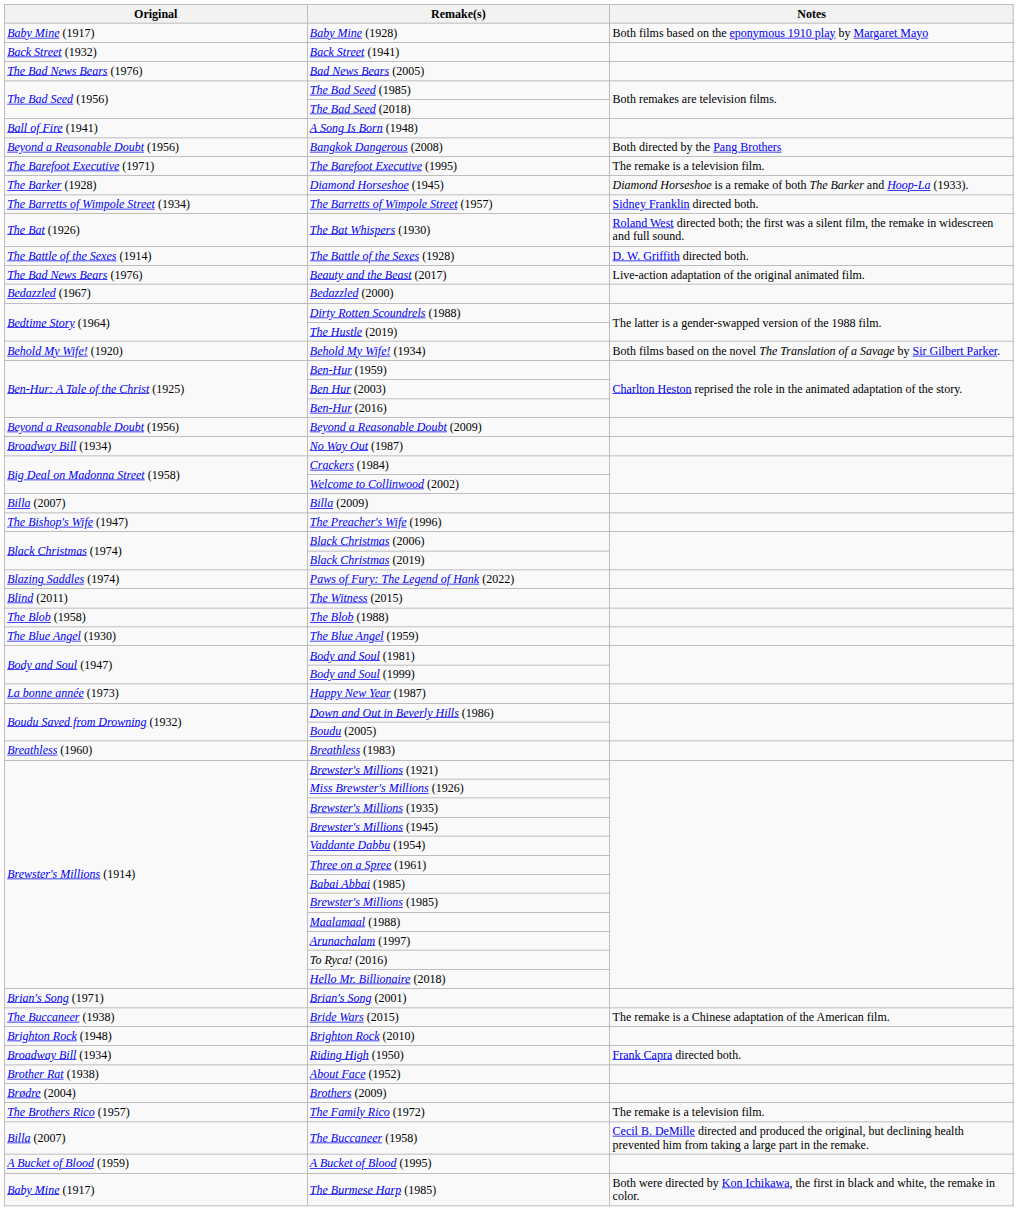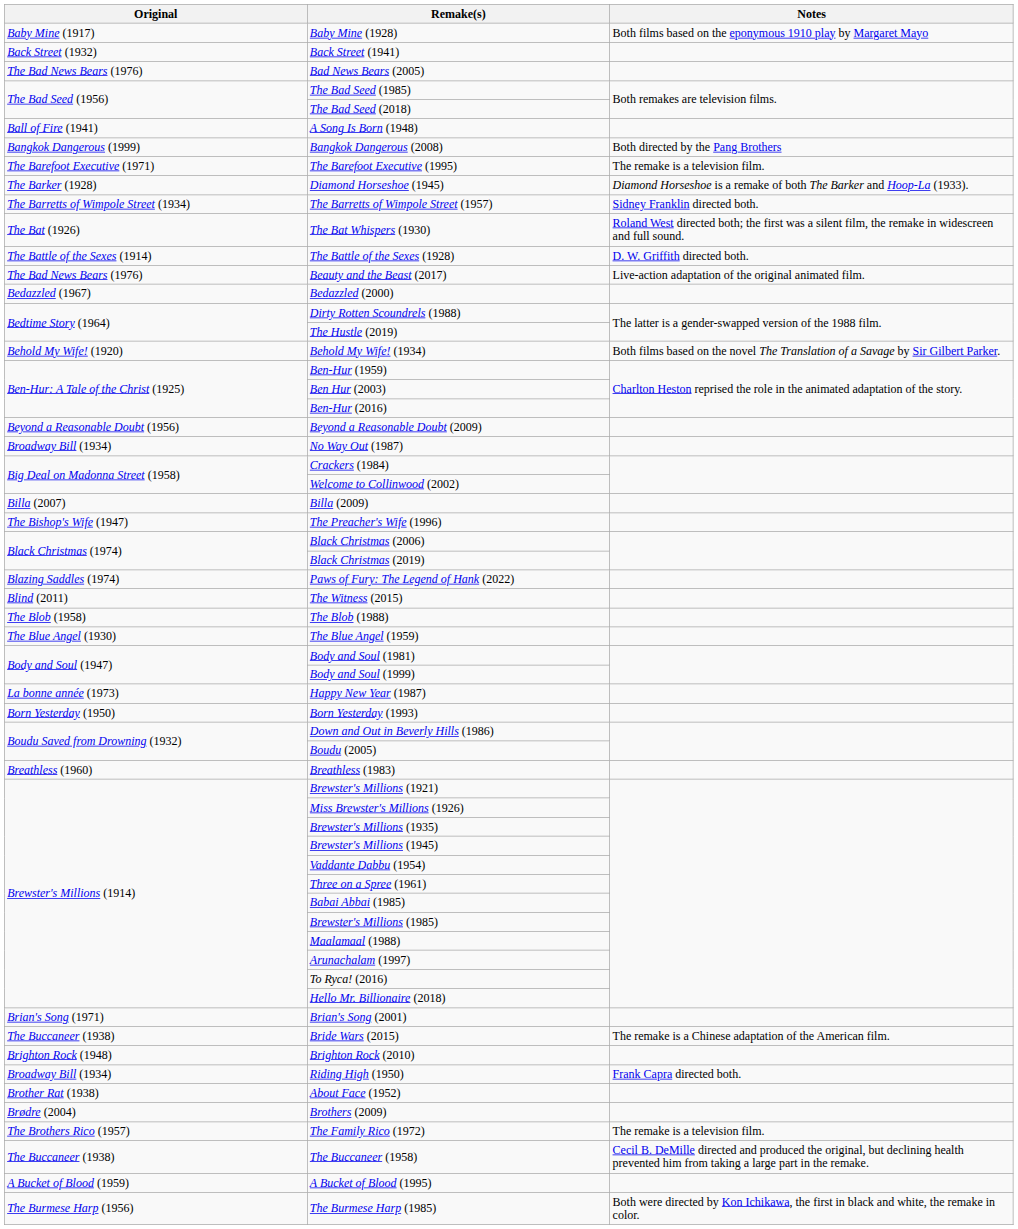Bangkok Dangerous (2008) | Original: Beyond a Reasonable Doubt (1956) -> Bangkok Dangerous (1999)
+ row: Born Yesterday (1950) | Born Yesterday (1993)
The Buccaneer (1958) | Original: Billa (2007) -> The Buccaneer (1938)
The Burmese Harp (1985) | Original: Baby Mine (1917) -> The Burmese Harp (1956)
